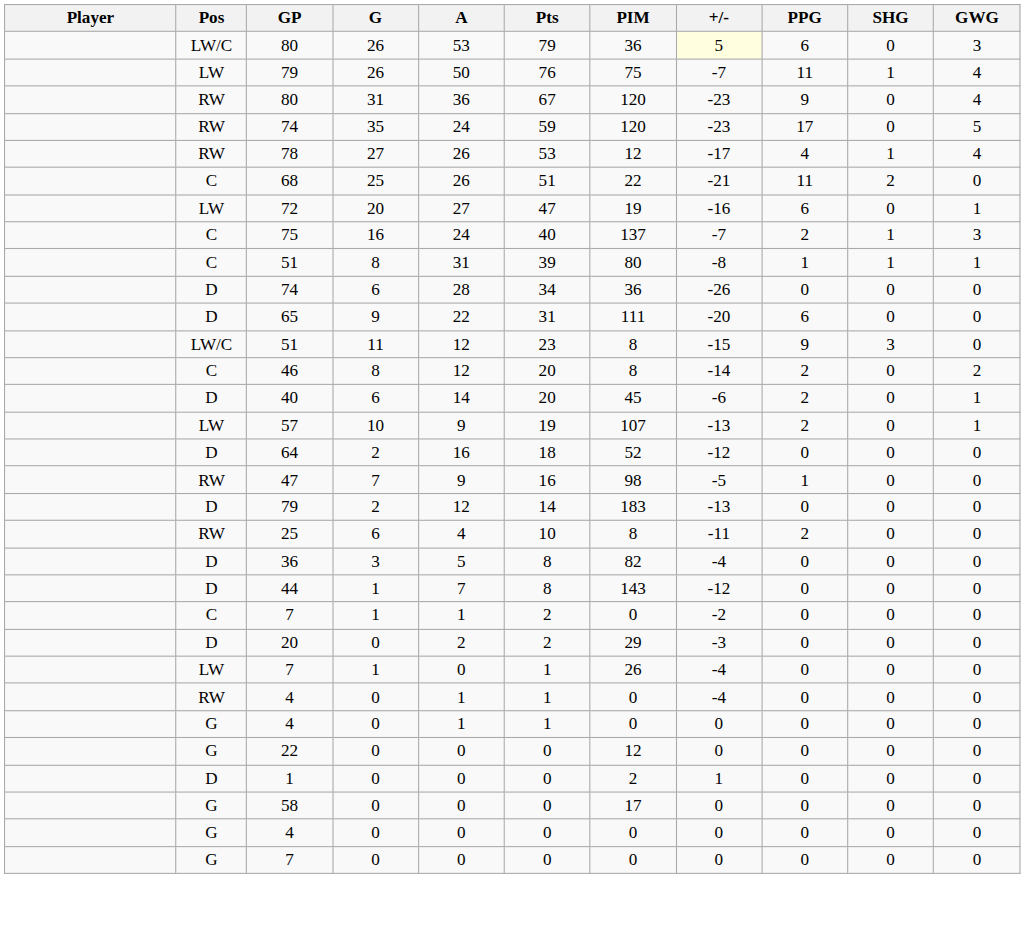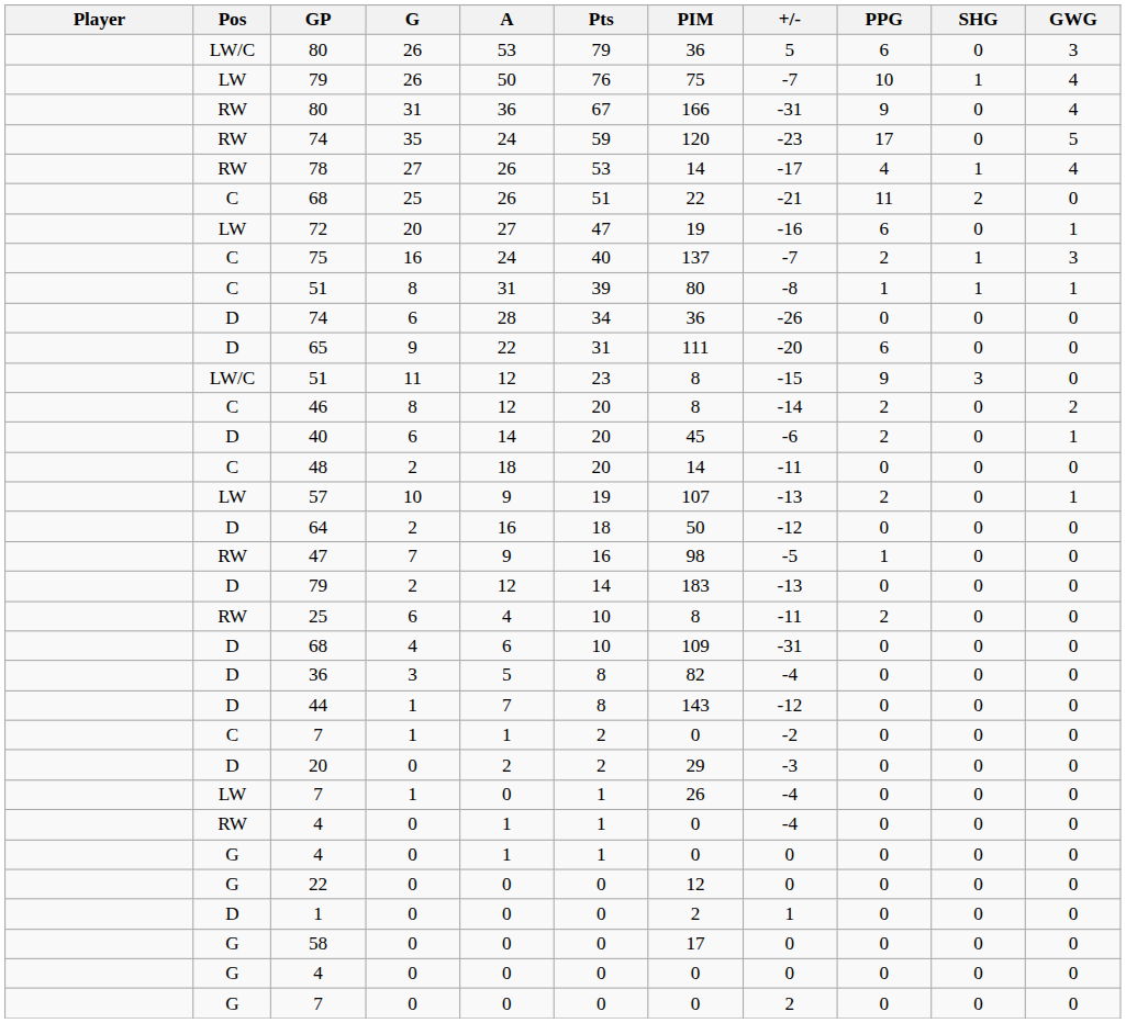LW/C / 80 | +/-: lightyellow background -> no background
LW / 79 | PPG: 11 -> 10
RW / 80 | PIM: 120 -> 166
RW / 80 | +/-: -23 -> -31
78 | PIM: 12 -> 14
+ row: C | 48 | 2 | 18 | 20 | 14 | -11 | 0 | 0 | 0
64 | PIM: 52 -> 50
+ row: D | 68 | 4 | 6 | 10 | 109 | -31 | 0 | 0 | 0
G / 7 | +/-: 0 -> 2
